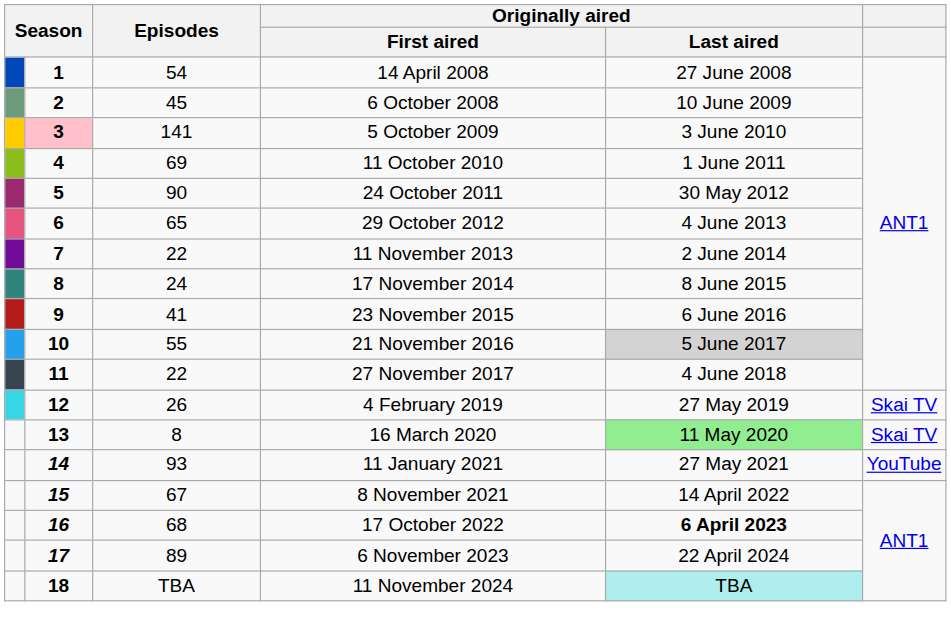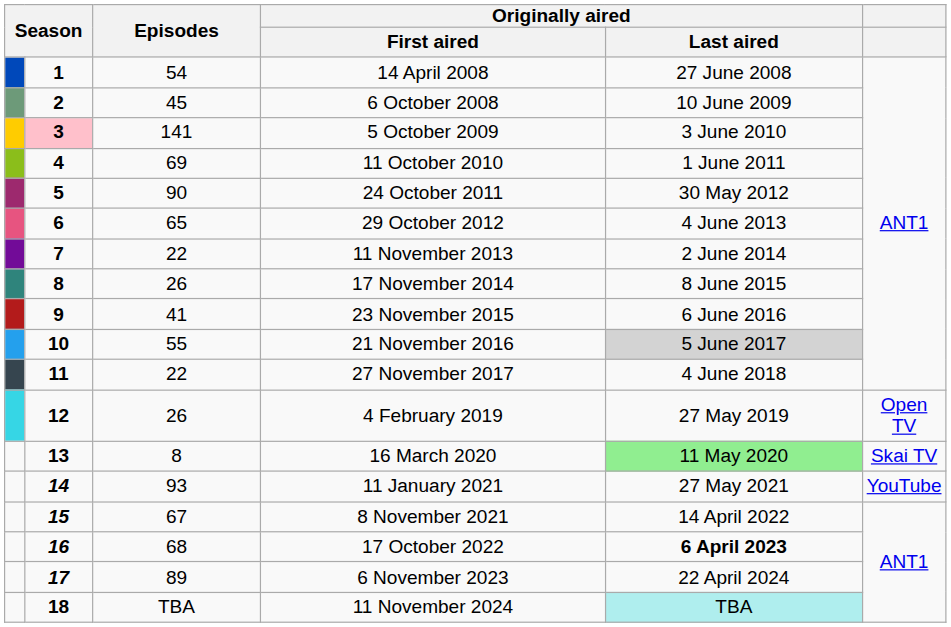17 November 2014 | Episodes: 24 -> 26
4 February 2019 | column 6: Skai TV -> Open TV
